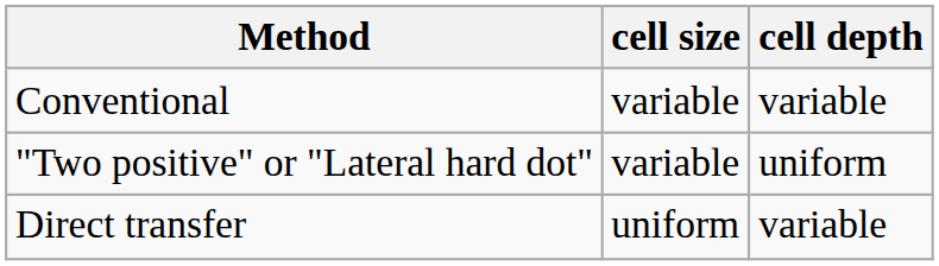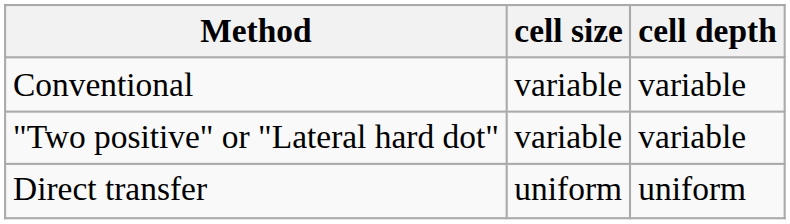"Two positive" or "Lateral hard dot" | cell depth: uniform -> variable
Direct transfer | cell depth: variable -> uniform
